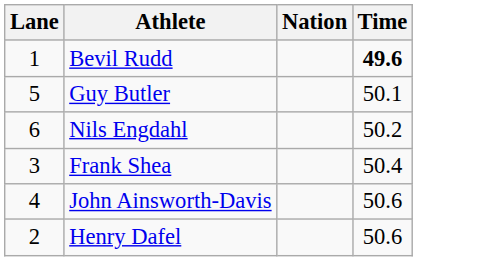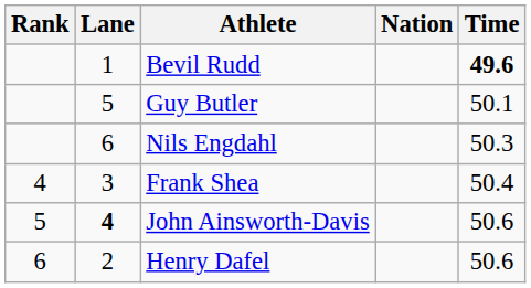+ column: Rank | 4 | 5 | 6
Nils Engdahl | Time: 50.2 -> 50.3
John Ainsworth-Davis | Lane: normal -> bold
